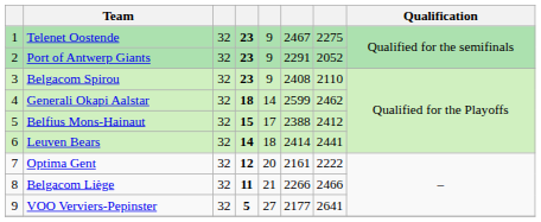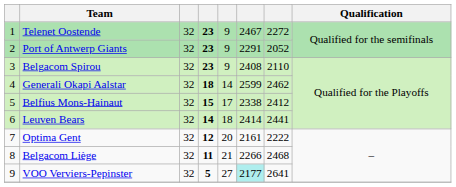Telenet Oostende | column 7: 2275 -> 2272
Belfius Mons-Hainaut | column 6: 2388 -> 2338
Belgacom Liège | column 7: 2466 -> 2468
VOO Verviers-Pepinster | column 6: no background -> paleturquoise background
